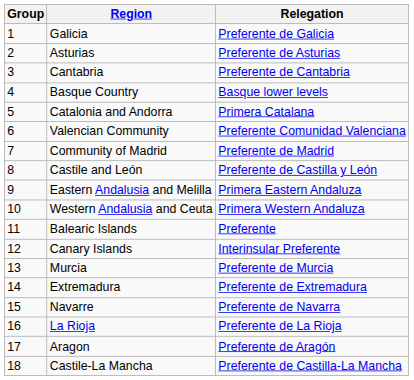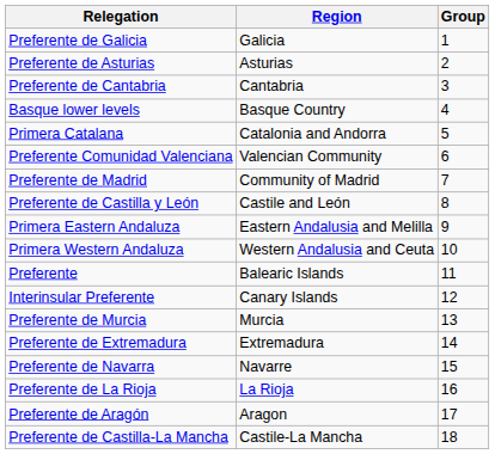columns swapped: Group <-> Relegation
